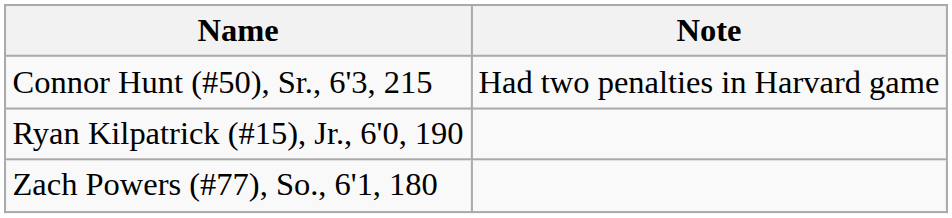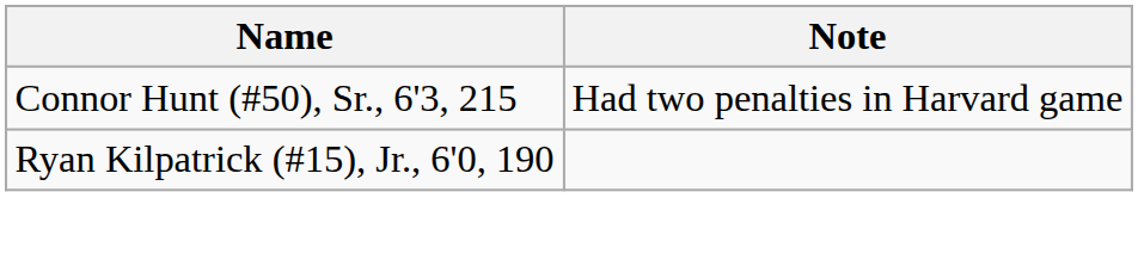- row: Zach Powers (#77), So., 6'1, 180
